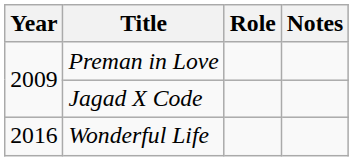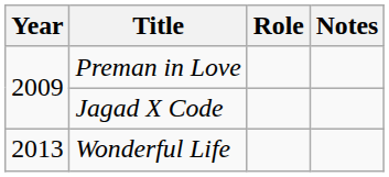Wonderful Life | Year: 2016 -> 2013
